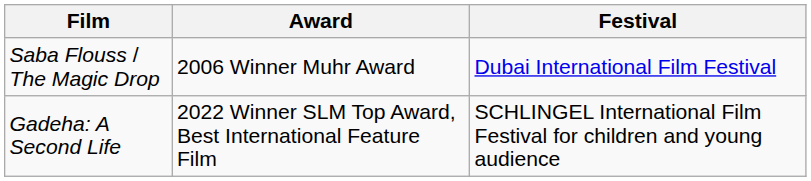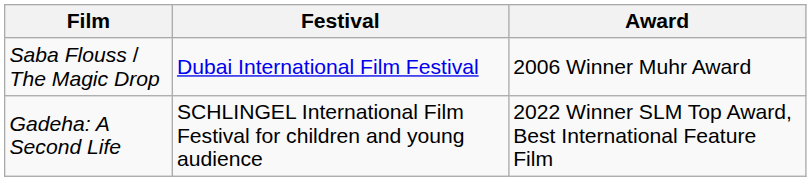columns swapped: Festival <-> Award
